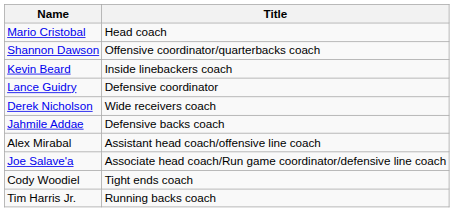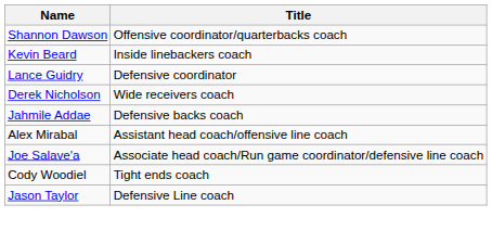- row: Mario Cristobal | Head coach
- row: Tim Harris Jr. | Running backs coach
+ row: Jason Taylor | Defensive Line coach
